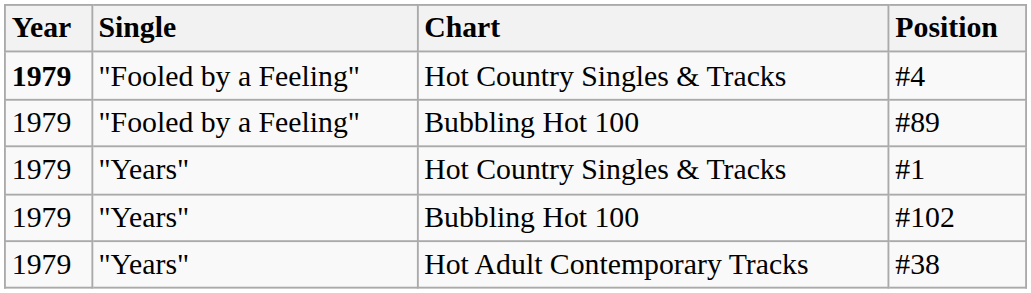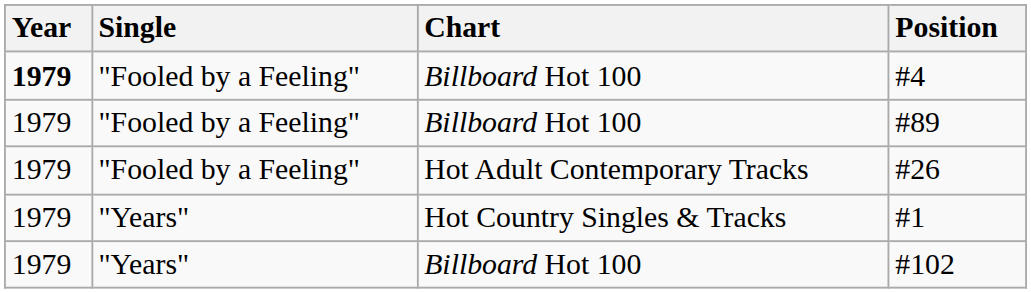#4 | Chart: Hot Country Singles & Tracks -> Billboard Hot 100
#89 | Chart: Bubbling Hot 100 -> Billboard Hot 100
+ row: 1979 | "Fooled by a Feeling" | Hot Adult Contemporary Tracks | #26
#102 | Chart: Bubbling Hot 100 -> Billboard Hot 100
- row: 1979 | "Years" | Hot Adult Contemporary Tracks | #38
